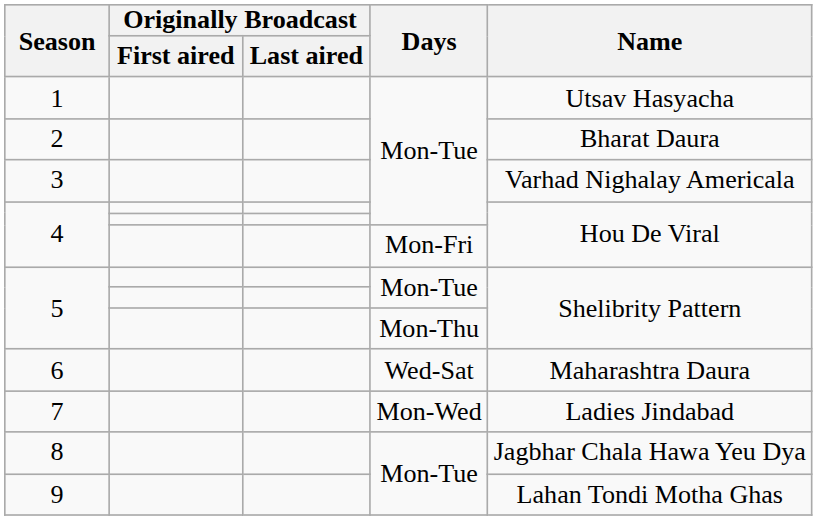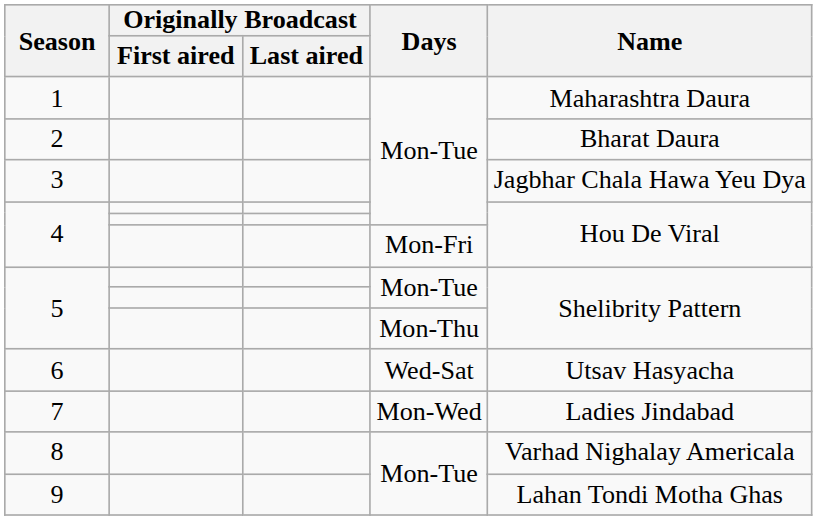1 | Name: Utsav Hasyacha -> Maharashtra Daura
3 | Name: Varhad Nighalay Americala -> Jagbhar Chala Hawa Yeu Dya
6 | Name: Maharashtra Daura -> Utsav Hasyacha
8 | Name: Jagbhar Chala Hawa Yeu Dya -> Varhad Nighalay Americala
